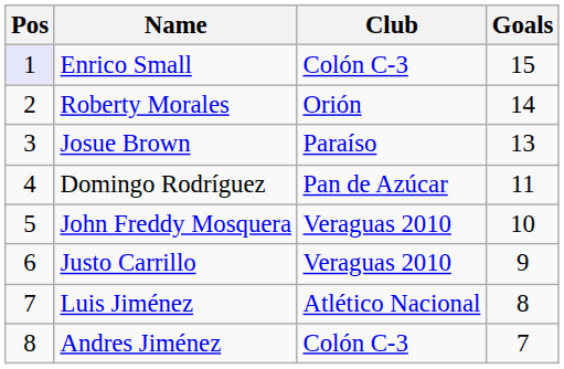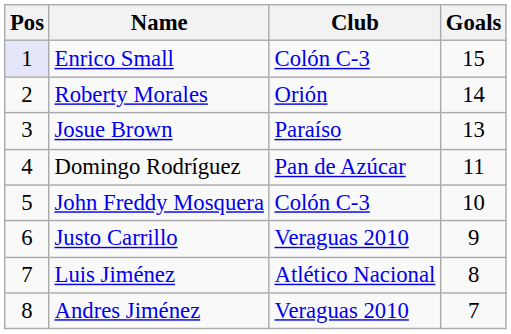John Freddy Mosquera | Club: Veraguas 2010 -> Colón C-3
Andres Jiménez | Club: Colón C-3 -> Veraguas 2010
